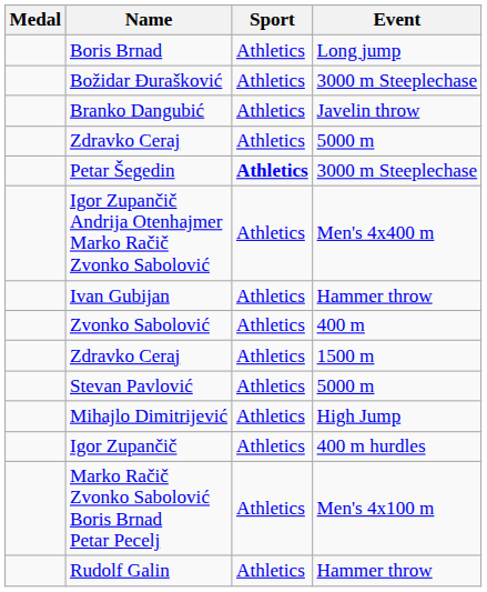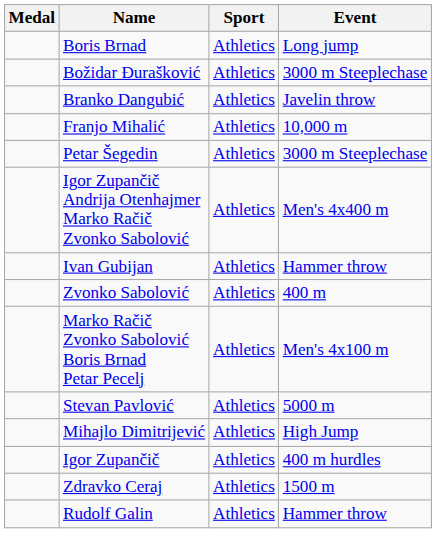- row: Zdravko Ceraj | Athletics | 5000 m
+ row: Franjo Mihalić | Athletics | 10,000 m
Petar Šegedin | Sport: bold -> normal
rows swapped: Zdravko Ceraj / 1500 m <-> Marko Račič Zvonko Sabolović Boris Brnad Petar Pecelj
